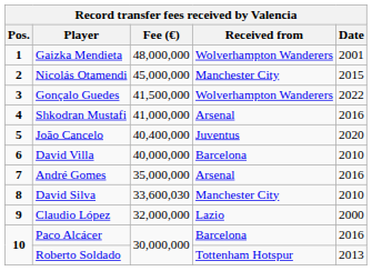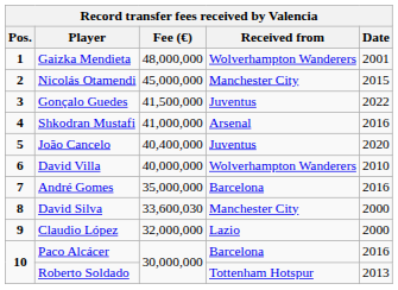Gonçalo Guedes | Received from: Wolverhampton Wanderers -> Juventus
David Villa | Received from: Barcelona -> Wolverhampton Wanderers
André Gomes | Received from: Arsenal -> Barcelona
David Silva | Date: 2010 -> 2000
